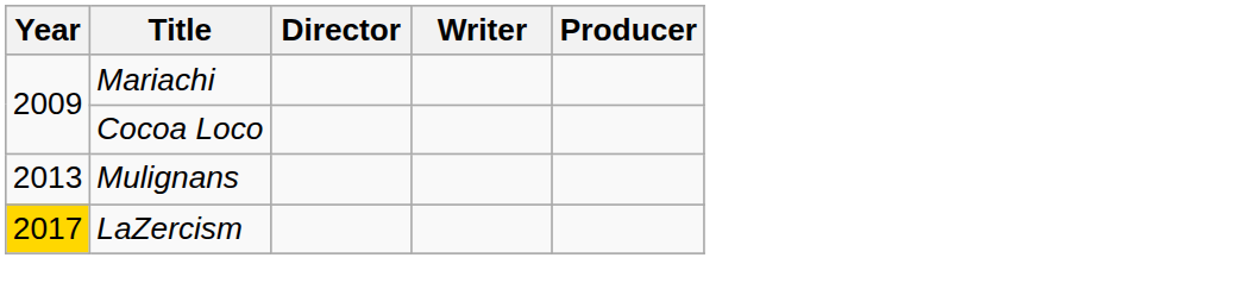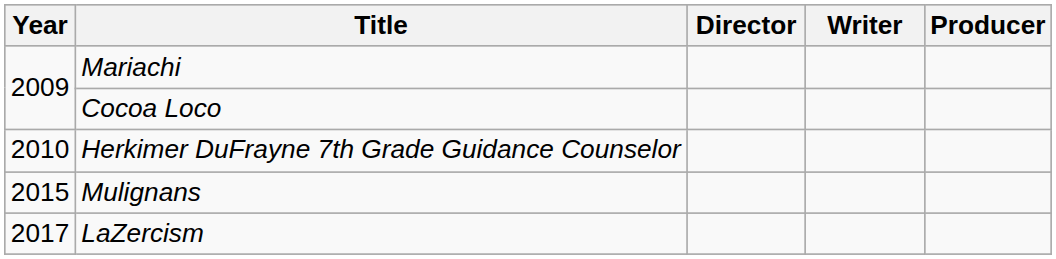+ row: 2010 | Herkimer DuFrayne 7th Grade Guidance Counselor
Mulignans | Year: 2013 -> 2015
LaZercism | Year: gold background -> no background
